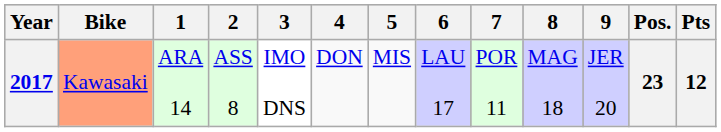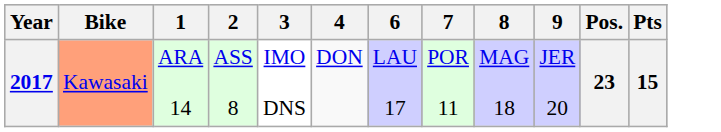- column: 5 | MIS
2017 | Pts: 12 -> 15
